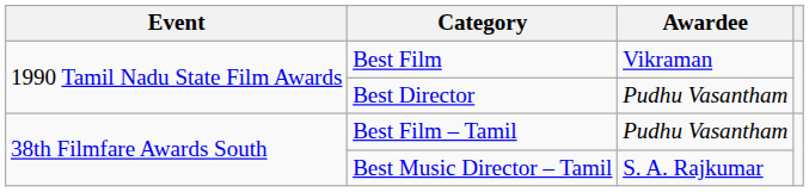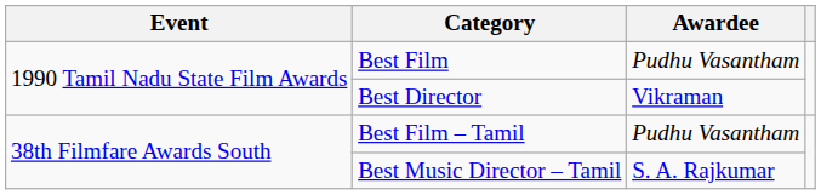Best Film | Awardee: Vikraman -> Pudhu Vasantham
Best Director | Awardee: Pudhu Vasantham -> Vikraman
